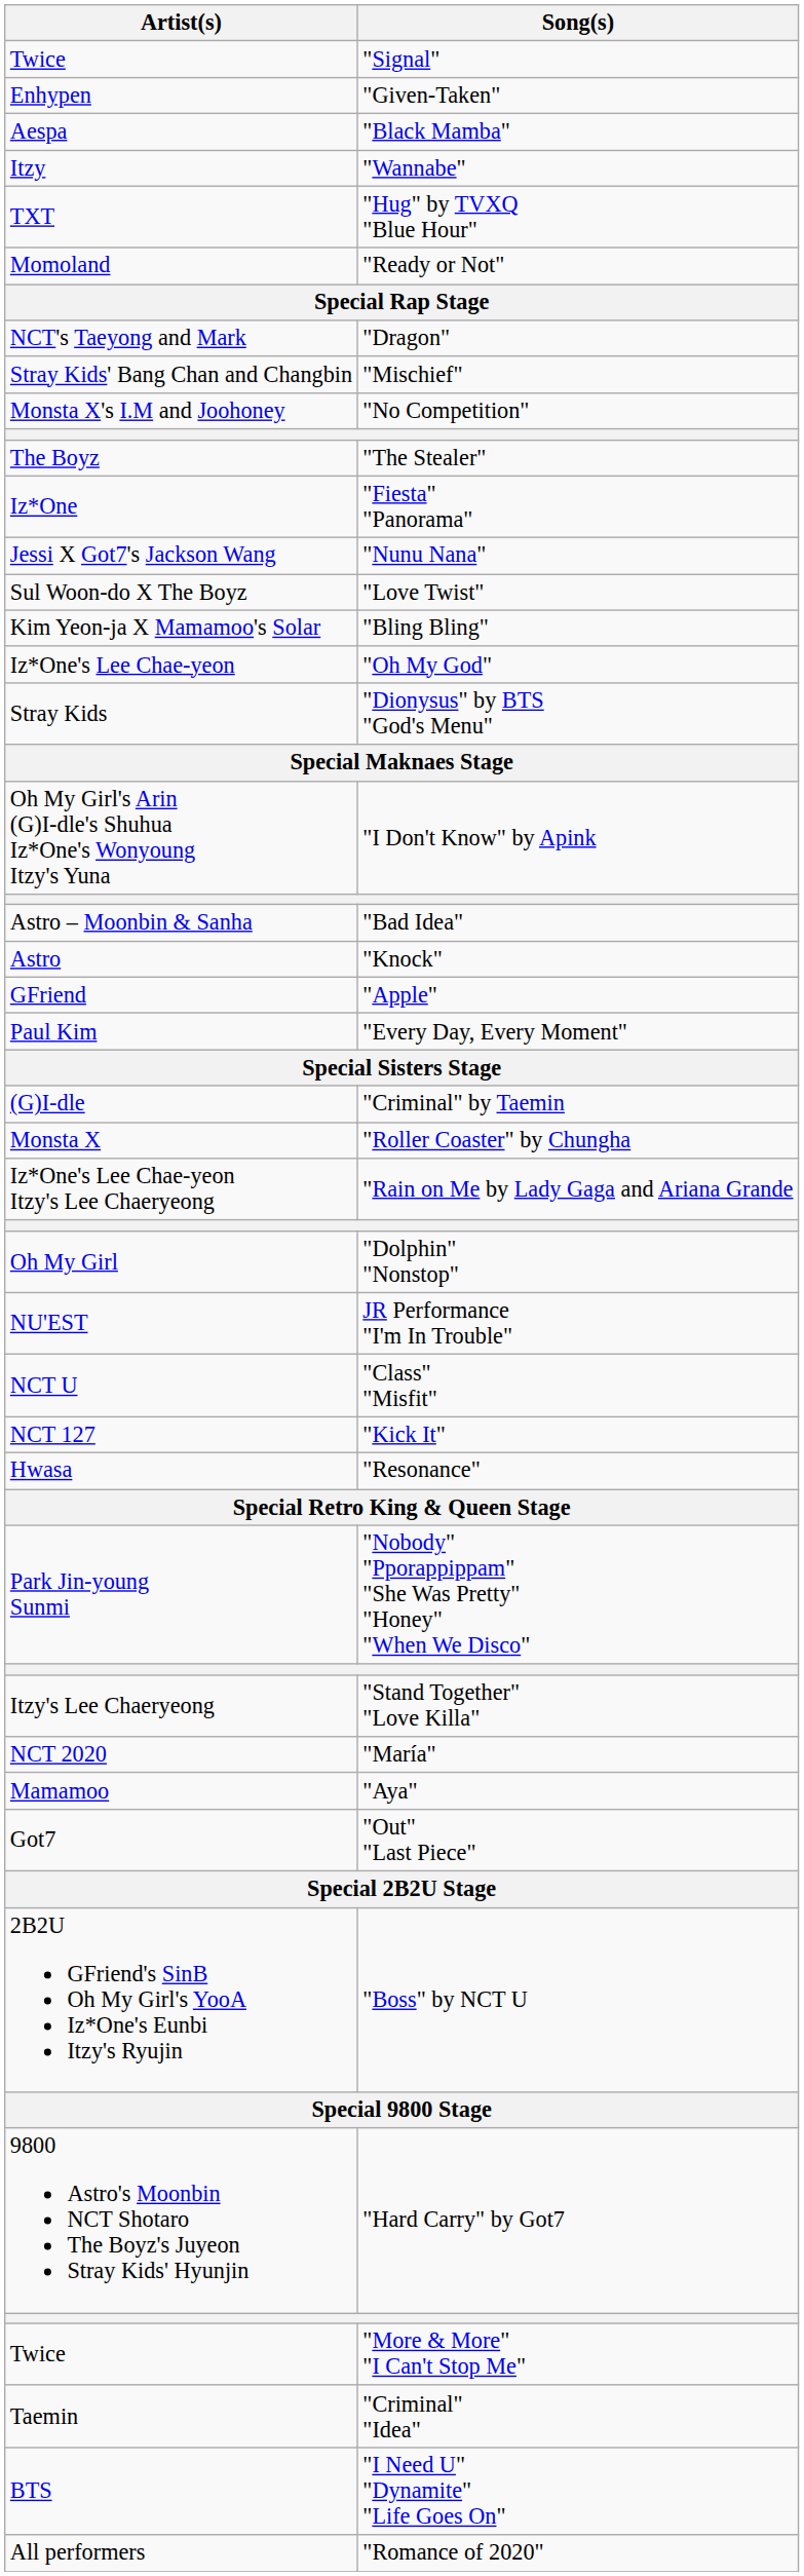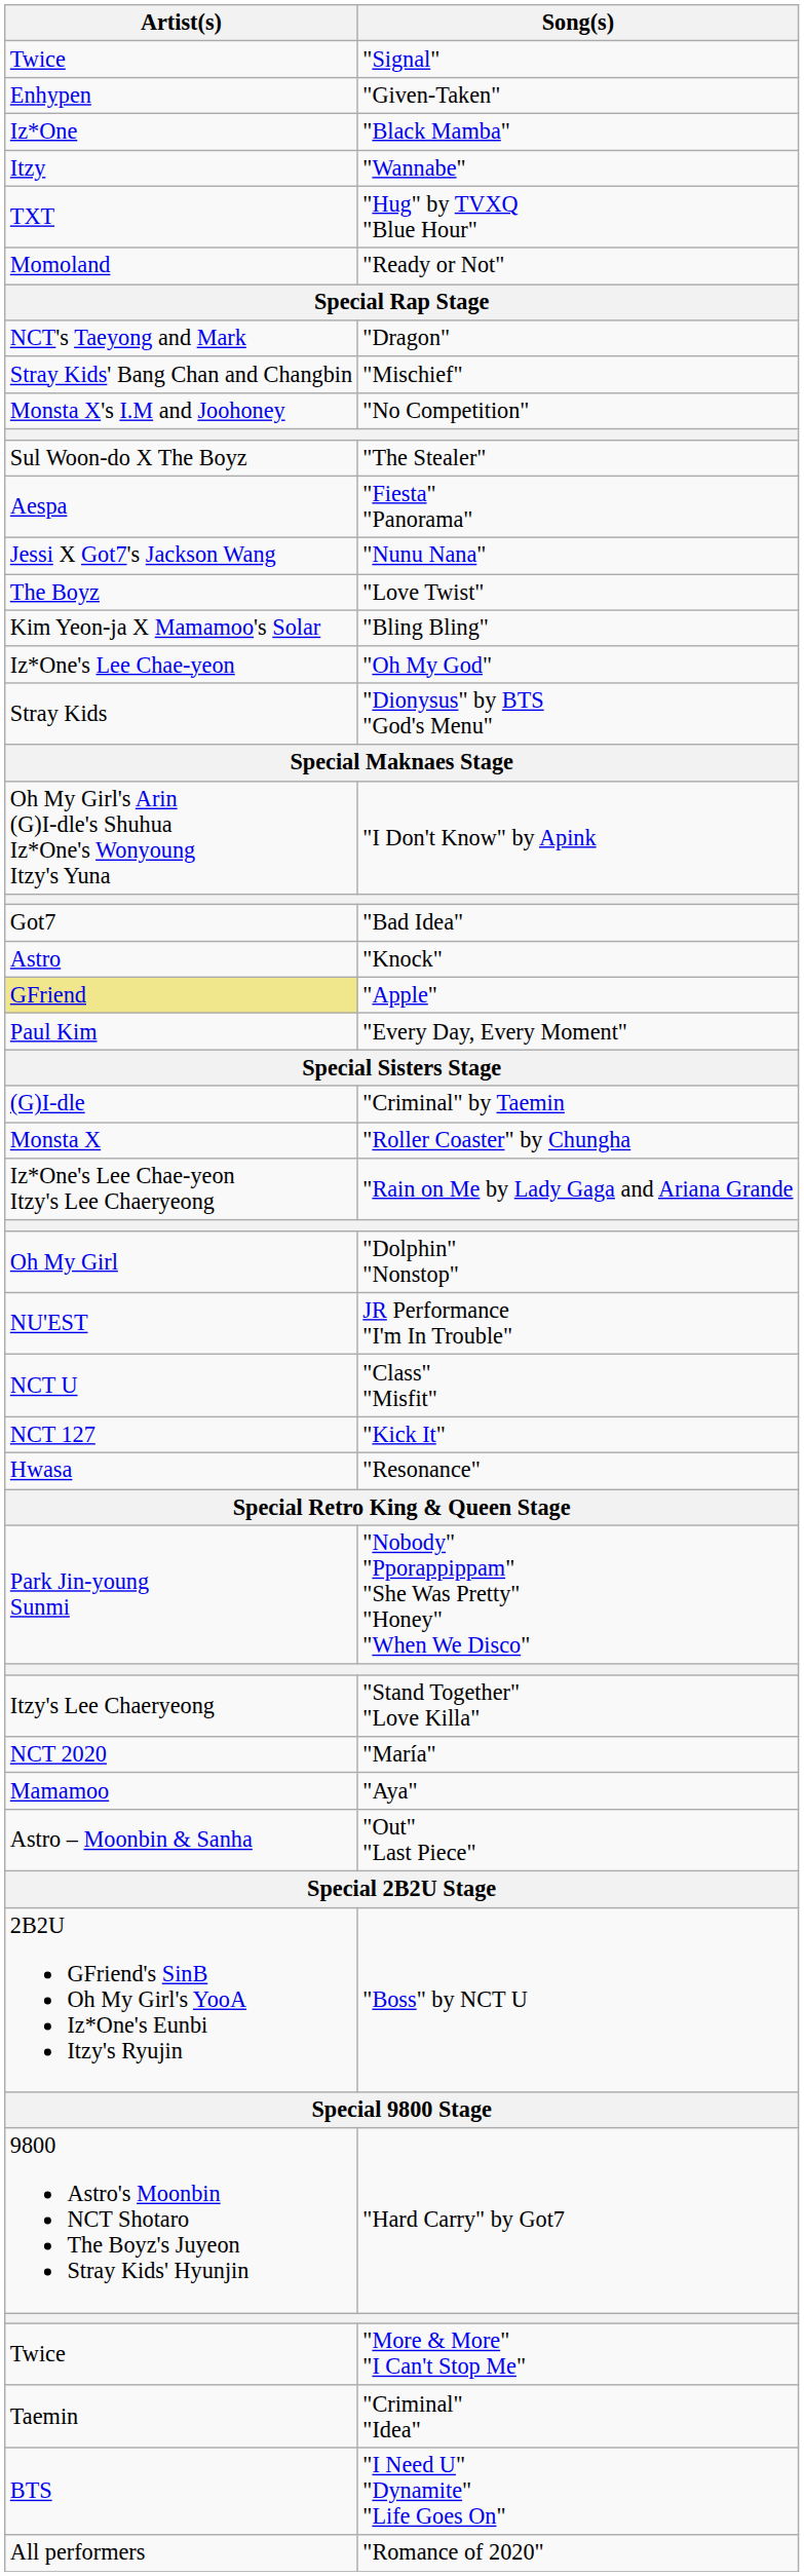"Black Mamba" | Artist(s): Aespa -> Iz*One
"The Stealer" | Artist(s): The Boyz -> Sul Woon-do X The Boyz
"Fiesta" "Panorama" | Artist(s): Iz*One -> Aespa
"Love Twist" | Artist(s): Sul Woon-do X The Boyz -> The Boyz
"Bad Idea" | Artist(s): Astro – Moonbin & Sanha -> Got7
"Apple" | Artist(s): no background -> khaki background
"Out" "Last Piece" | Artist(s): Got7 -> Astro – Moonbin & Sanha
